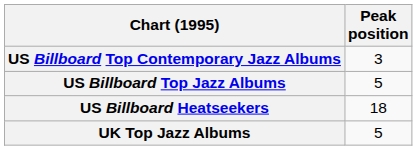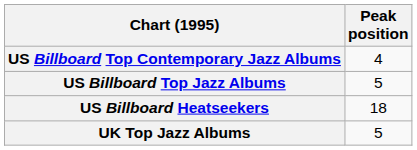US Billboard Top Contemporary Jazz Albums | Peak position: 3 -> 4
